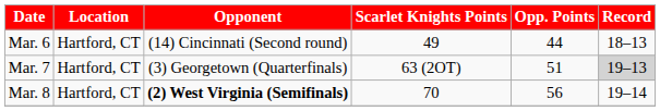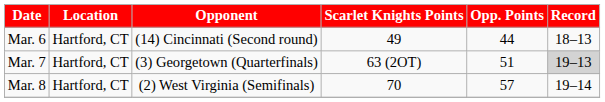Mar. 8 | Opponent: bold -> normal
Mar. 8 | Opp. Points: 56 -> 57
